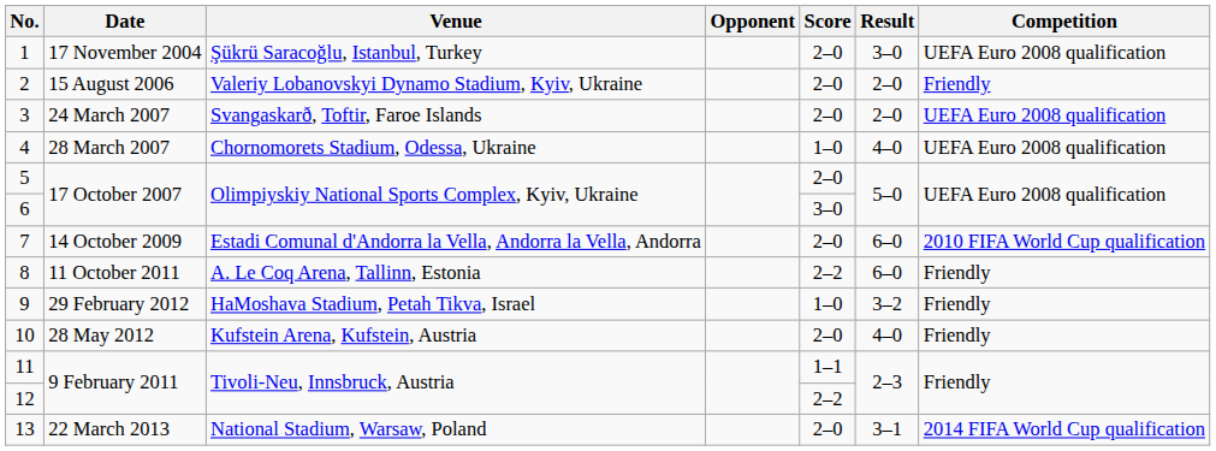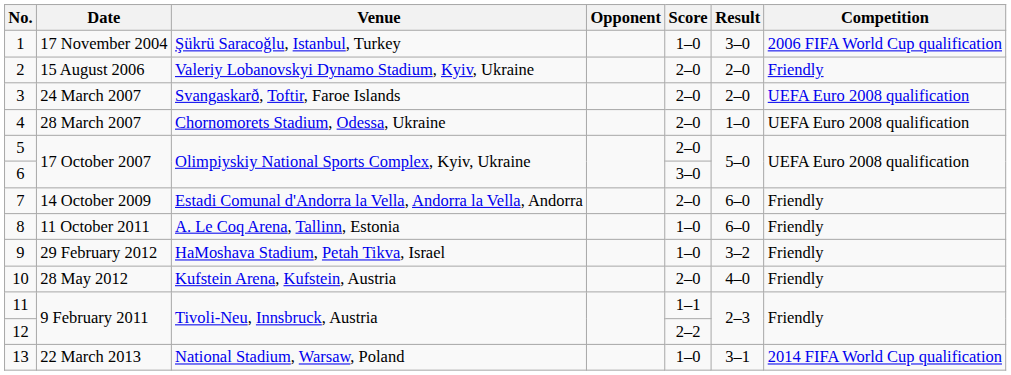1 | Score: 2–0 -> 1–0
1 | Competition: UEFA Euro 2008 qualification -> 2006 FIFA World Cup qualification
4 | Score: 1–0 -> 2–0
4 | Result: 4–0 -> 1–0
7 | Competition: 2010 FIFA World Cup qualification -> Friendly
8 | Score: 2–2 -> 1–0
13 | Score: 2–0 -> 1–0
